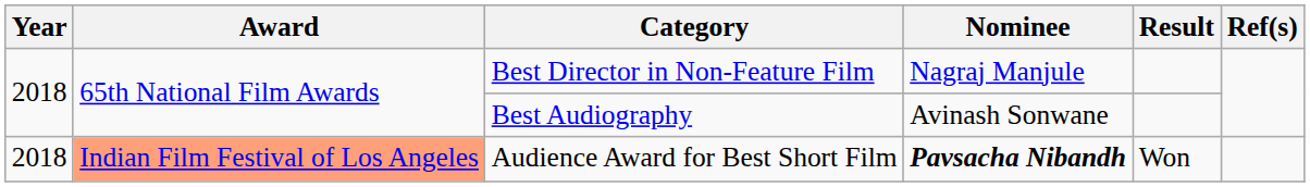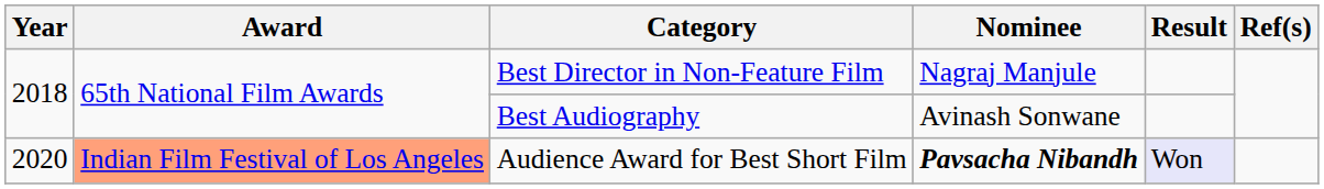Audience Award for Best Short Film | Year: 2018 -> 2020
Audience Award for Best Short Film | Result: no background -> lavender background
